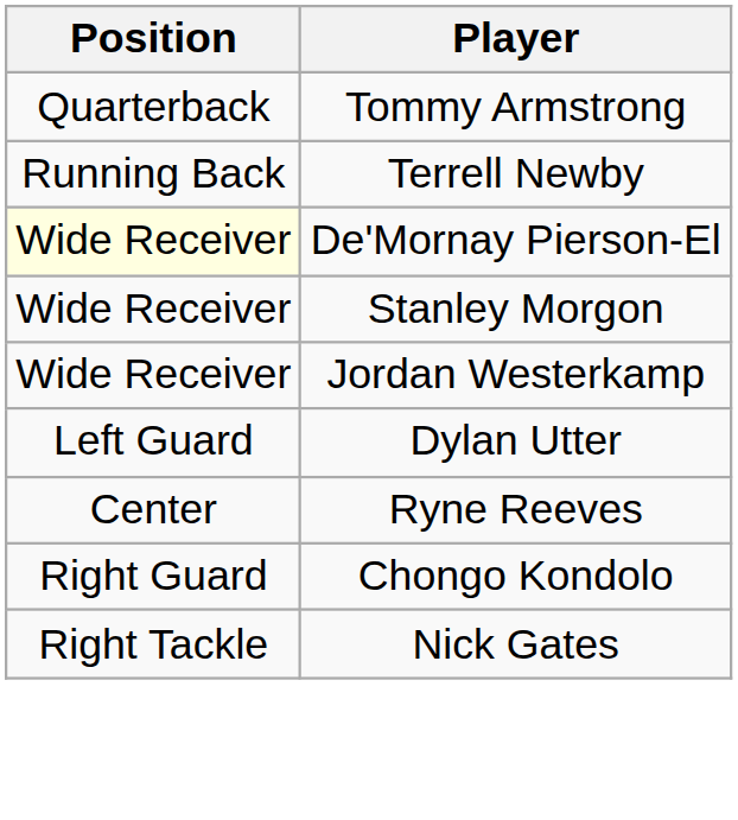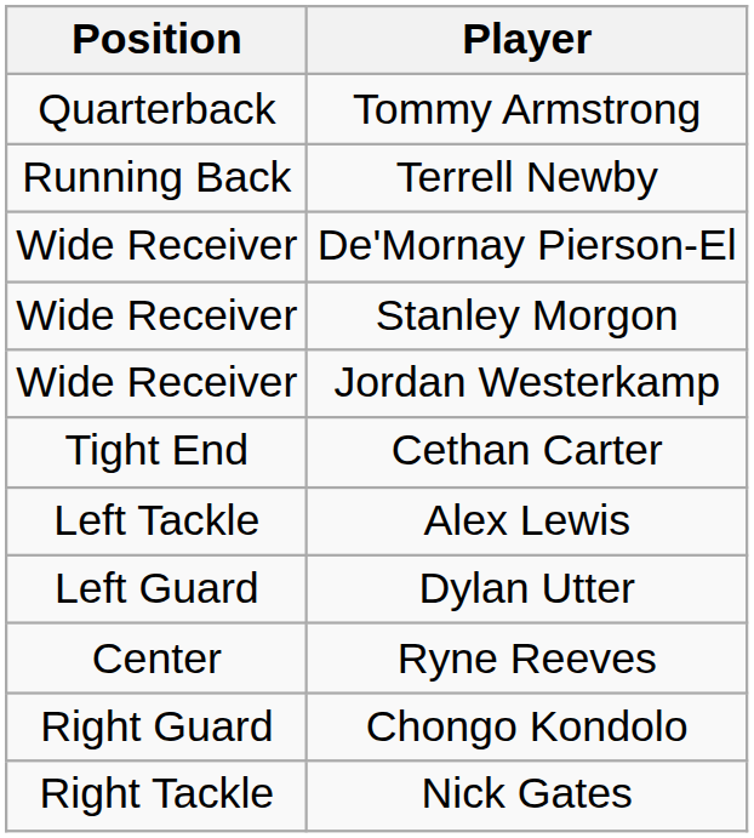De'Mornay Pierson-El | Position: lightyellow background -> no background
+ row: Tight End | Cethan Carter
+ row: Left Tackle | Alex Lewis
